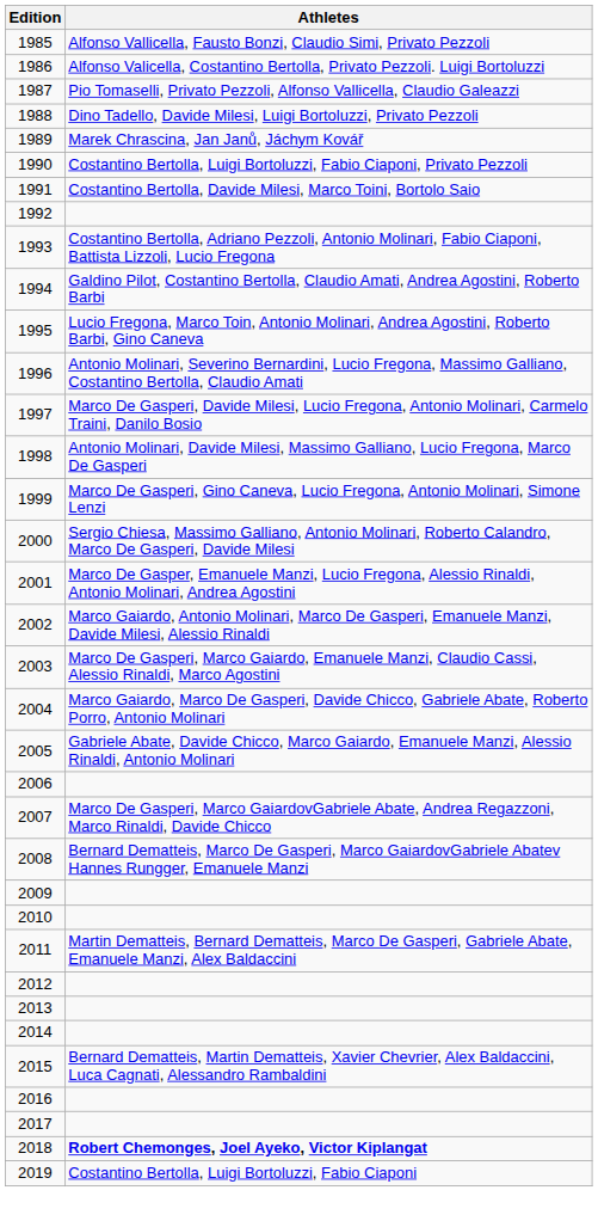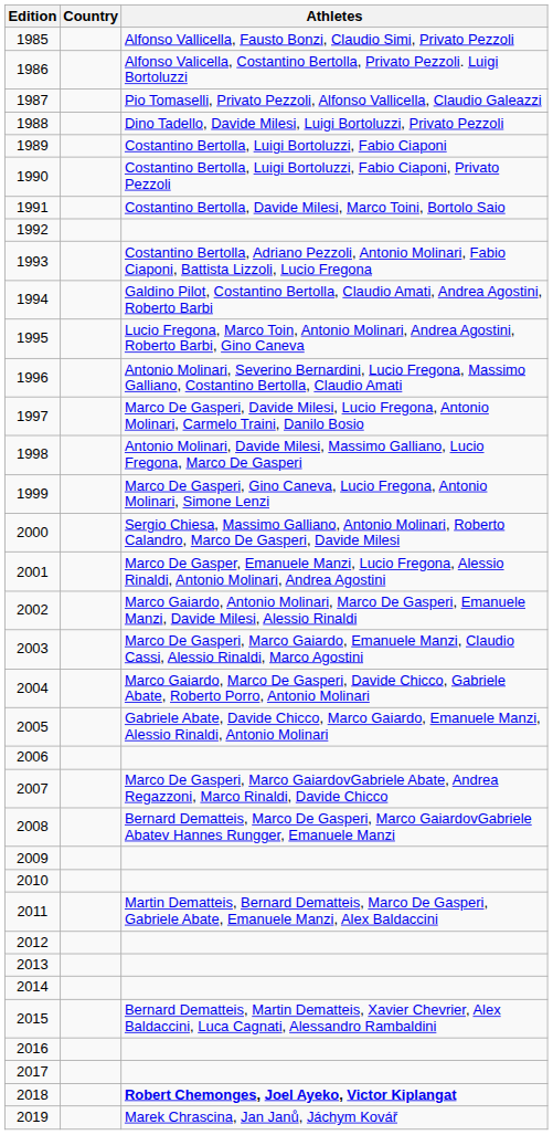+ column: Country
1989 | Athletes: Marek Chrascina, Jan Janů, Jáchym Kovář -> Costantino Bertolla, Luigi Bortoluzzi, Fabio Ciaponi
2019 | Athletes: Costantino Bertolla, Luigi Bortoluzzi, Fabio Ciaponi -> Marek Chrascina, Jan Janů, Jáchym Kovář
